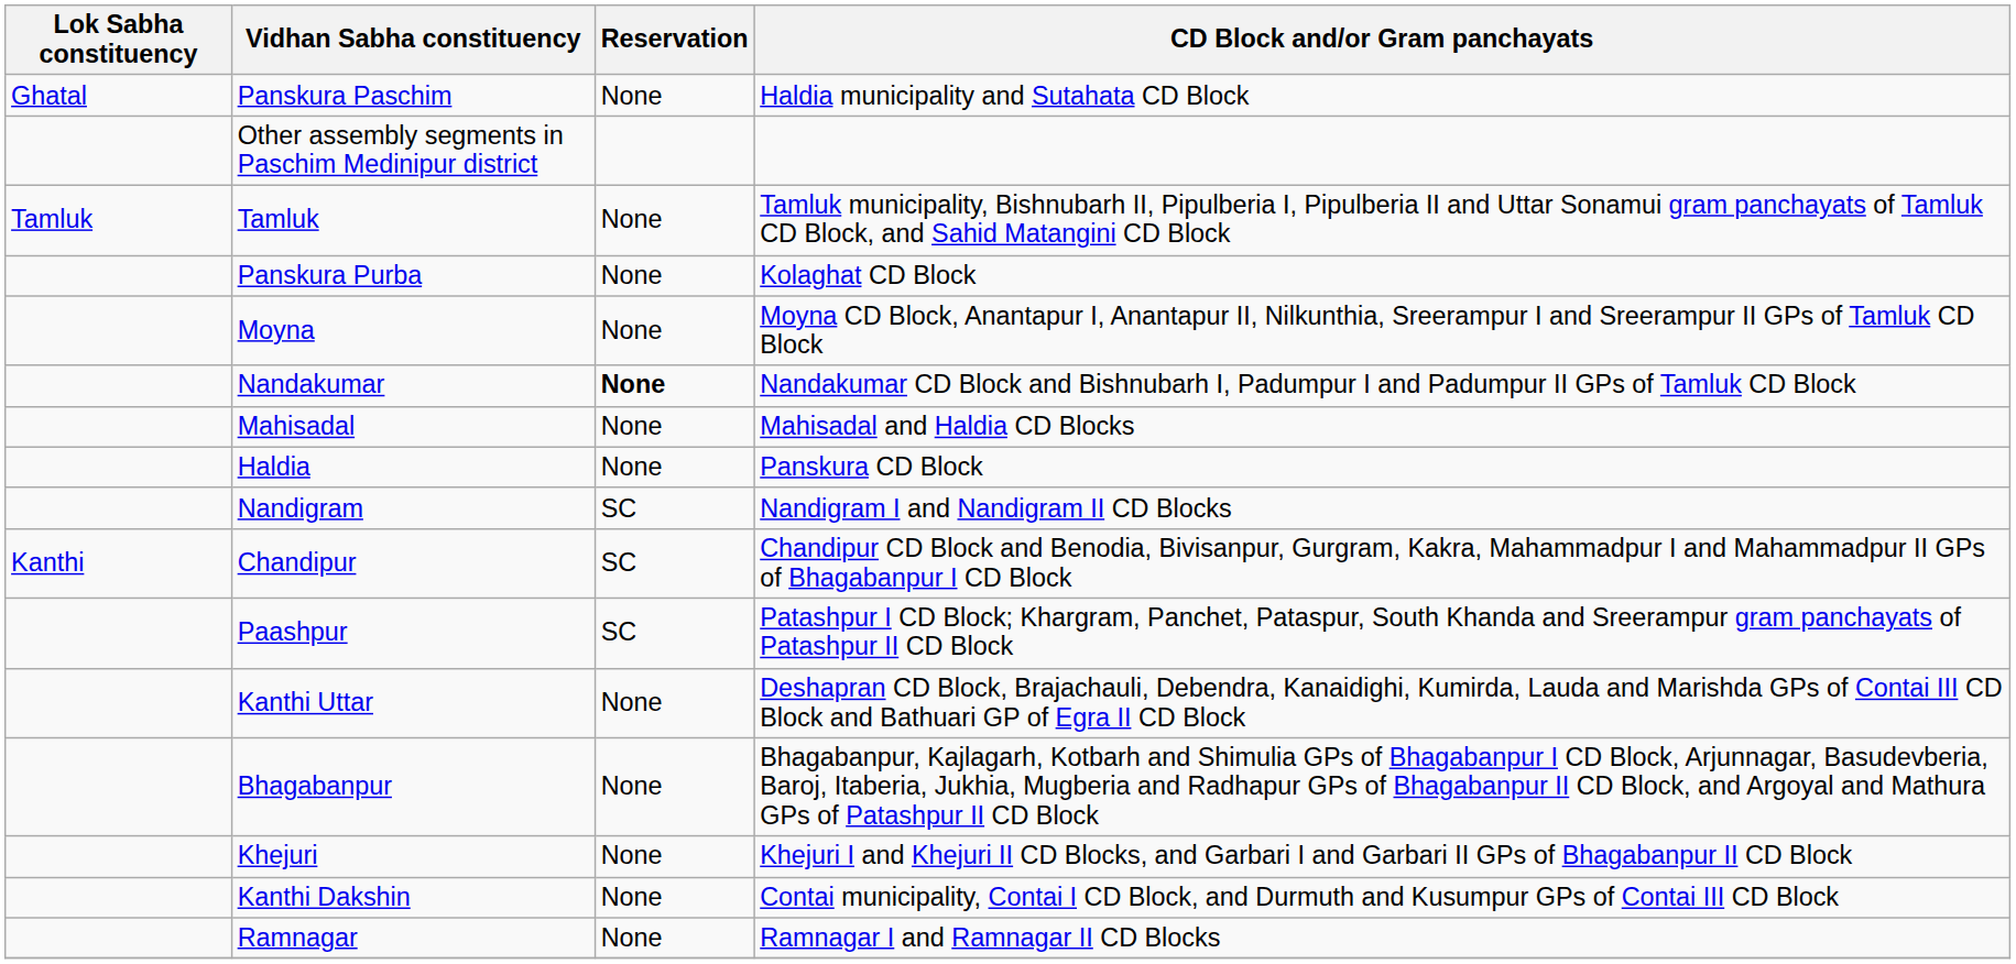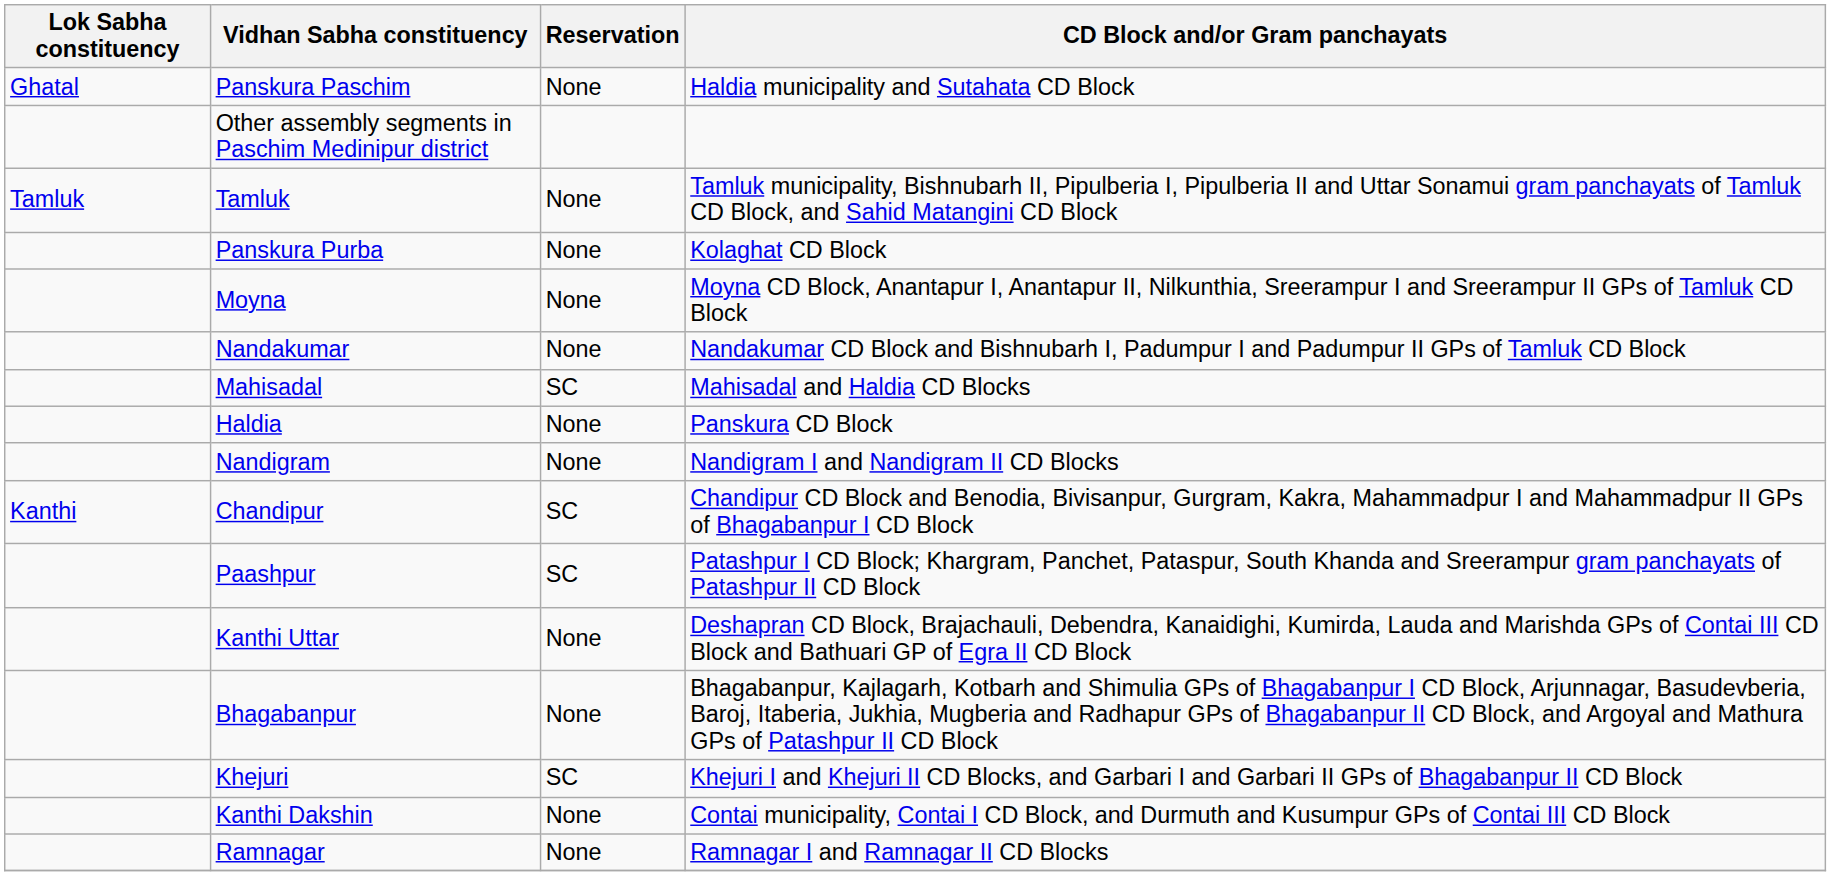Nandakumar | Reservation: bold -> normal
Mahisadal | Reservation: None -> SC
Nandigram | Reservation: SC -> None
Khejuri | Reservation: None -> SC
